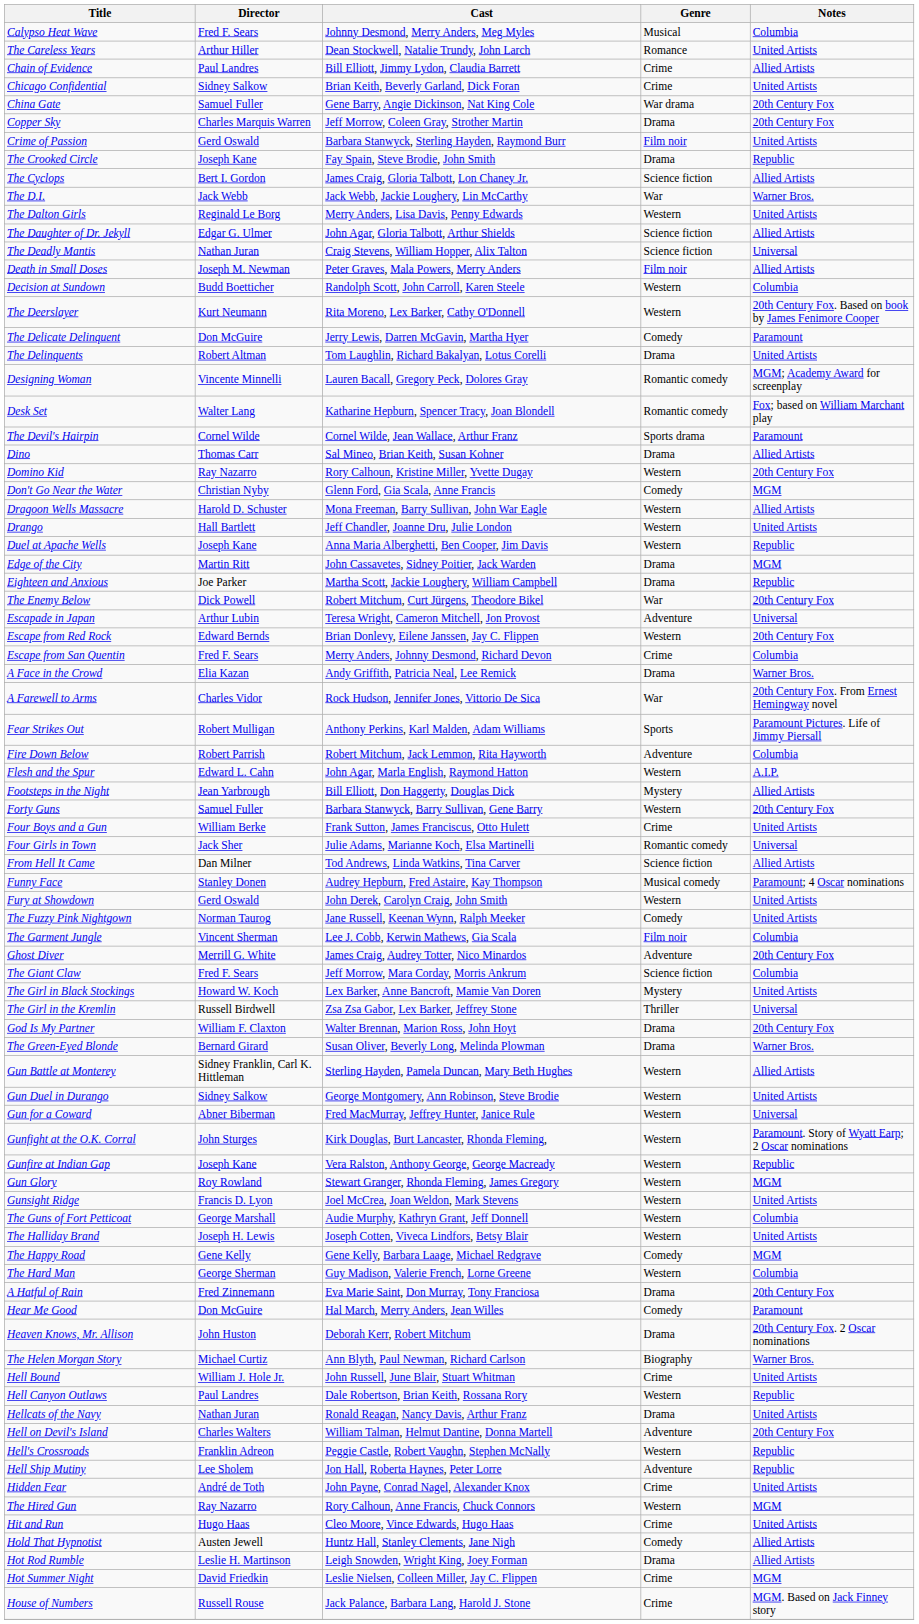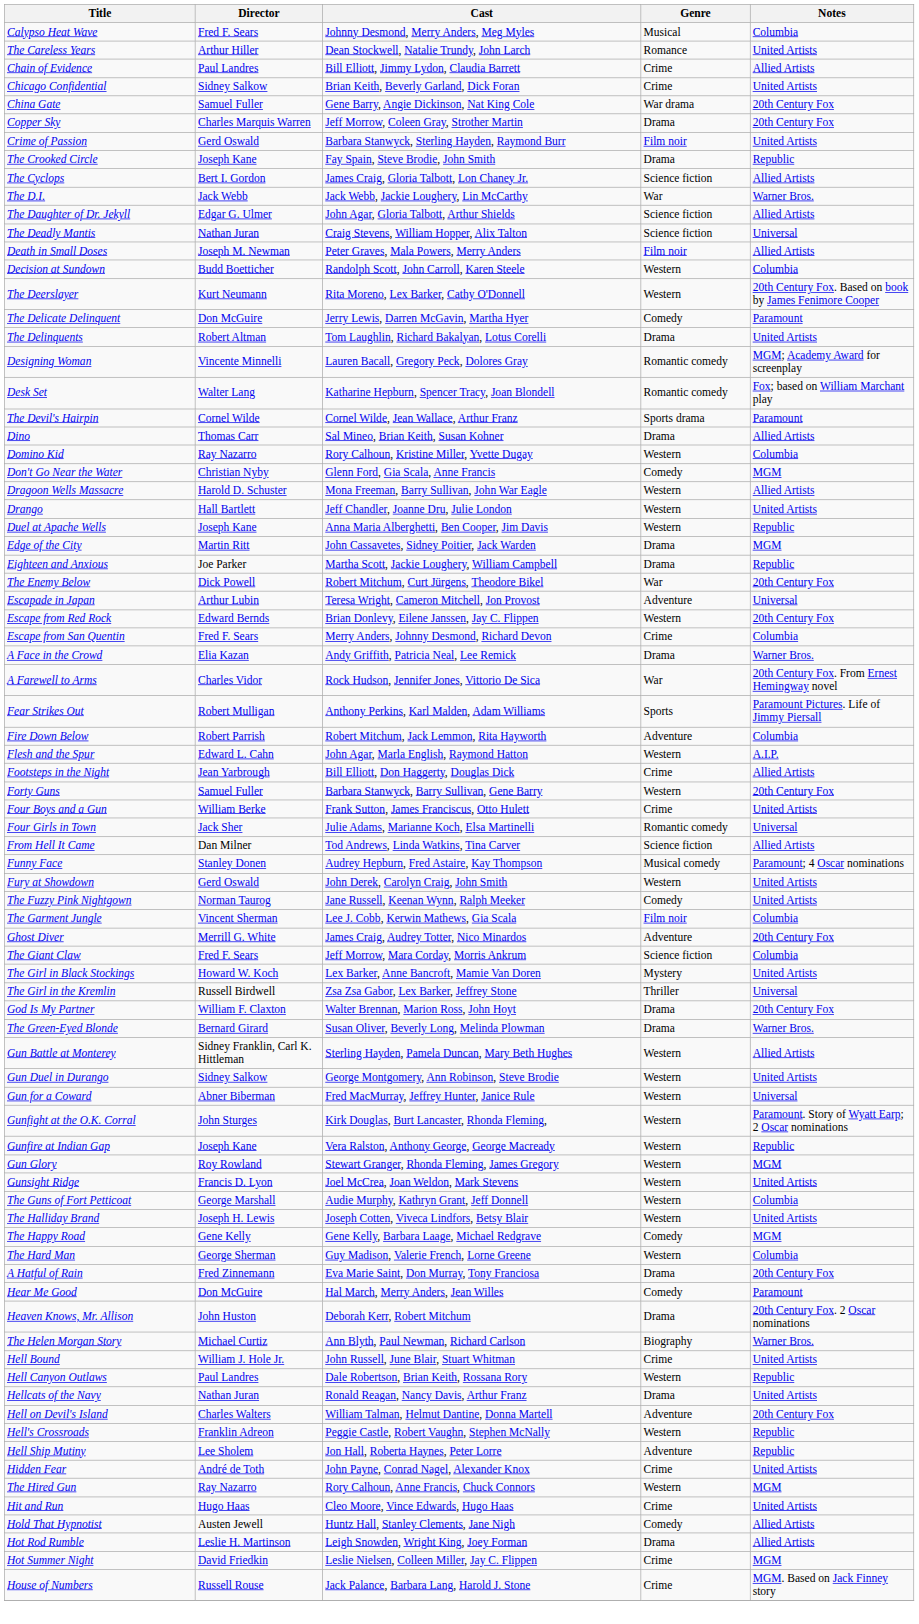- row: The Dalton Girls | Reginald Le Borg | Merry Anders, Lisa Davis, Penny Edwards | Western | United Artists
Domino Kid | Notes: 20th Century Fox -> Columbia
Footsteps in the Night | Genre: Mystery -> Crime
